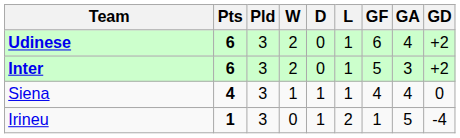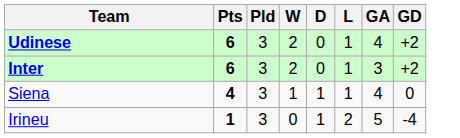- column: GF | 6 | 5 | 4 | 1
